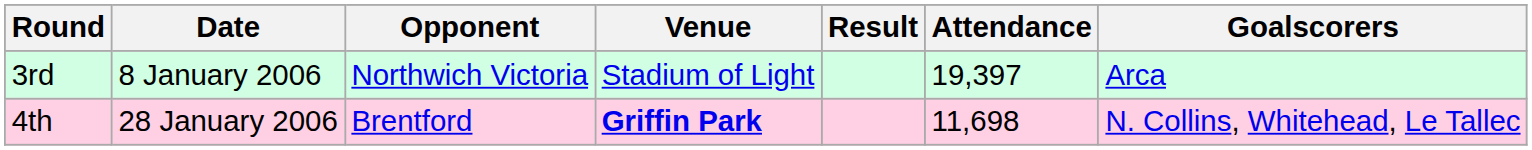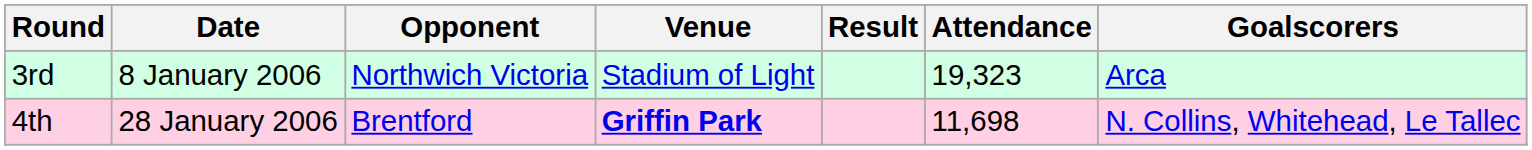3rd | Attendance: 19,397 -> 19,323
